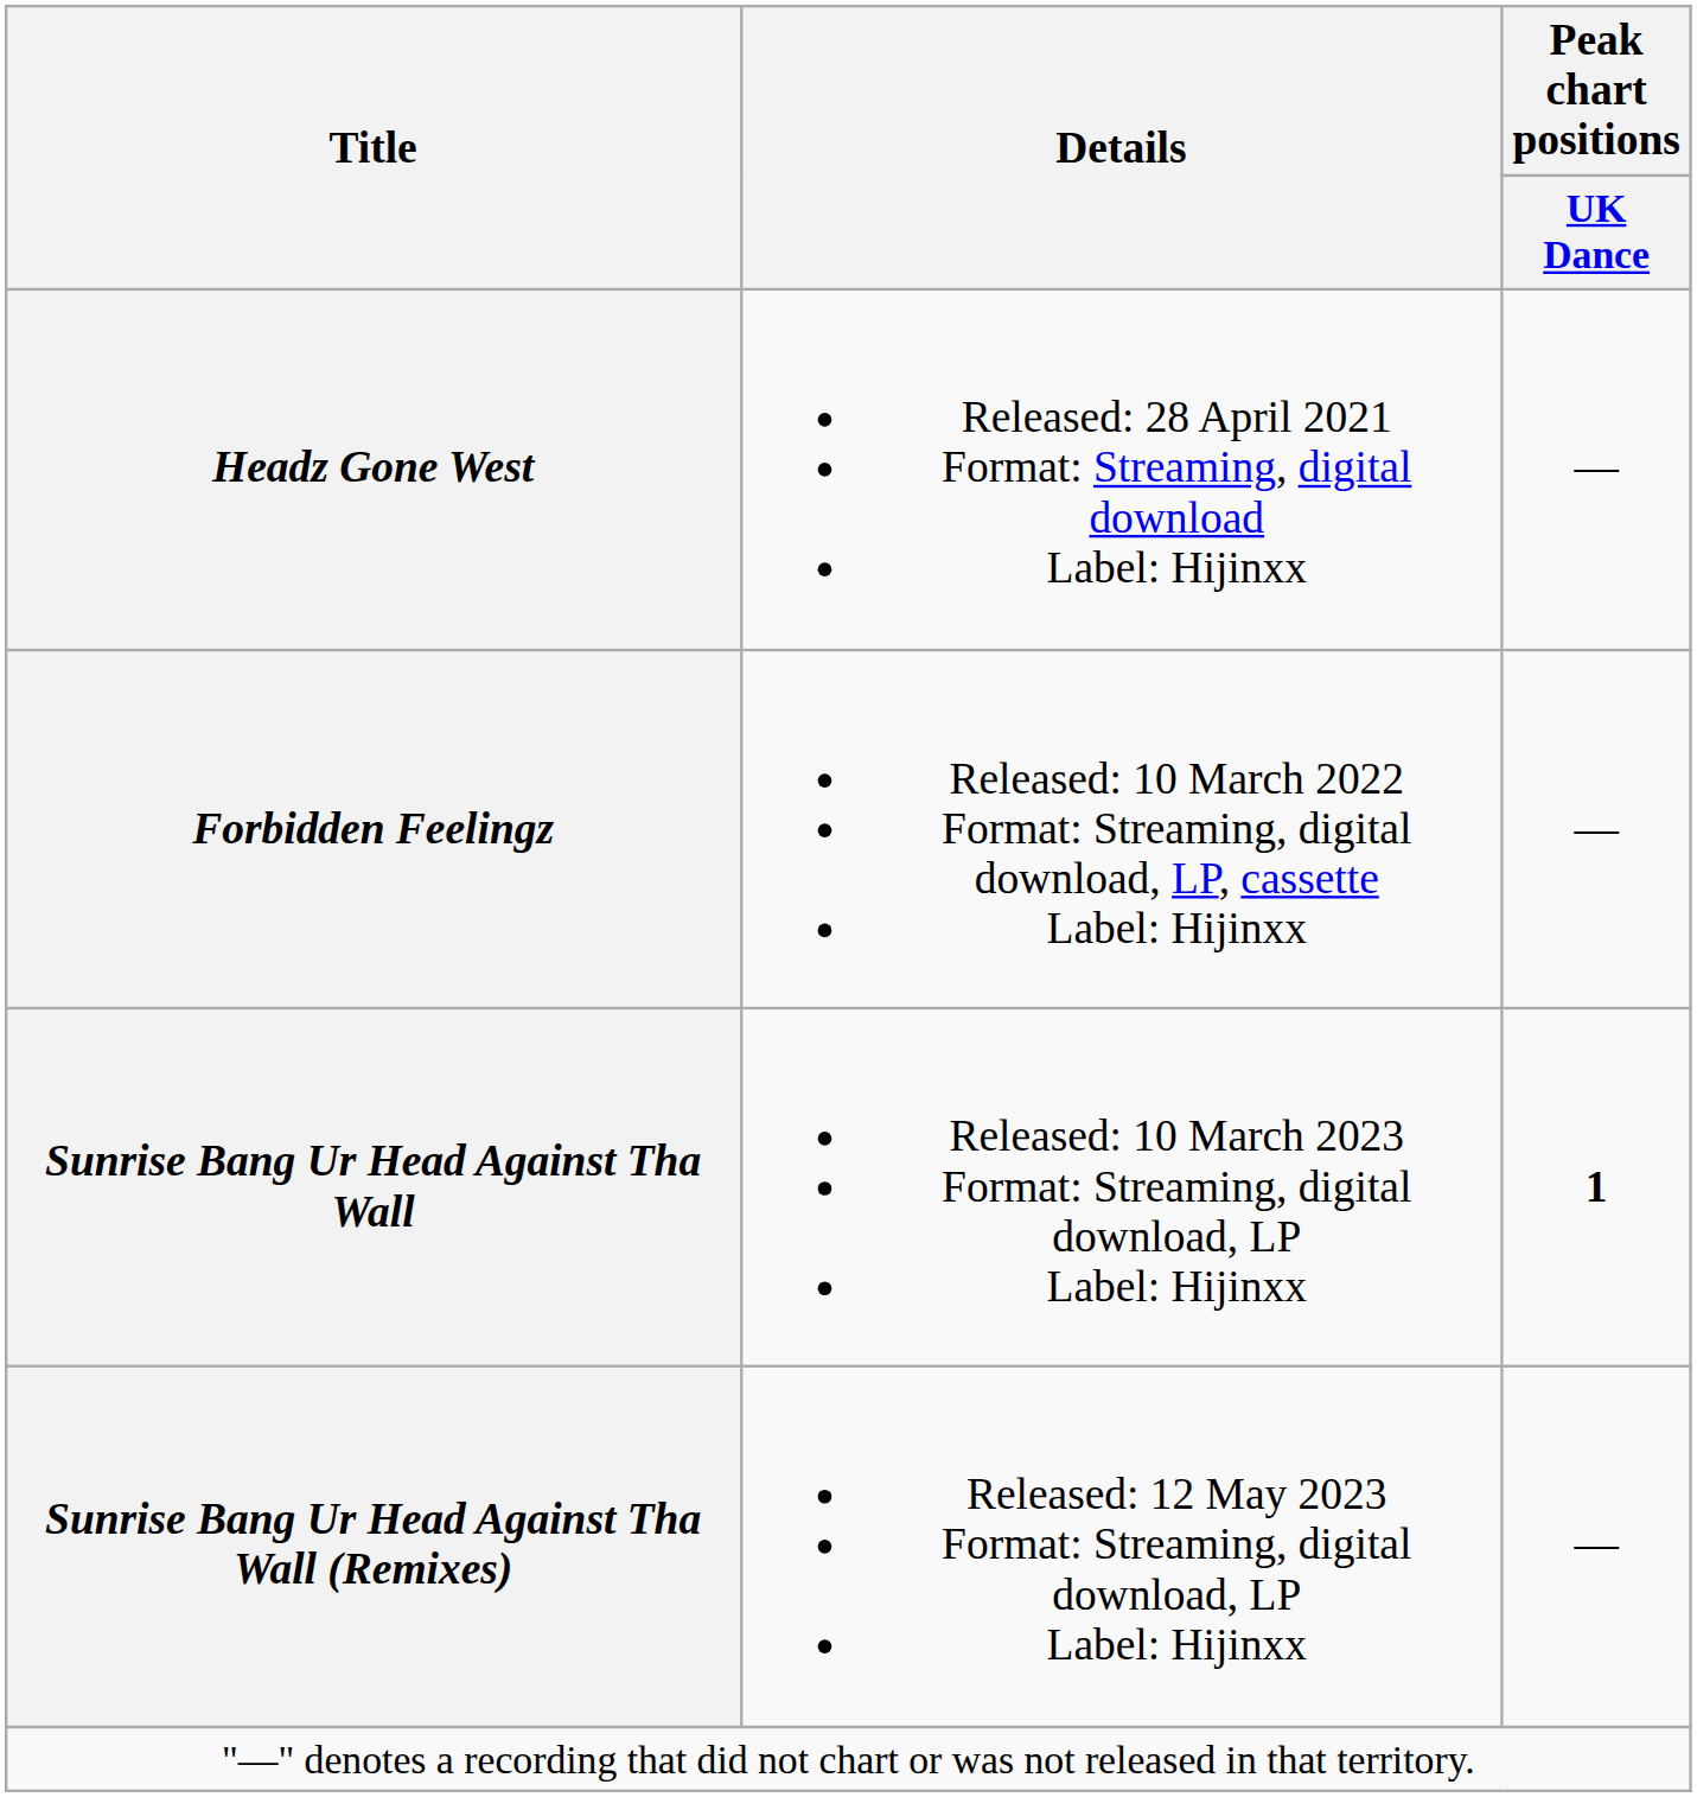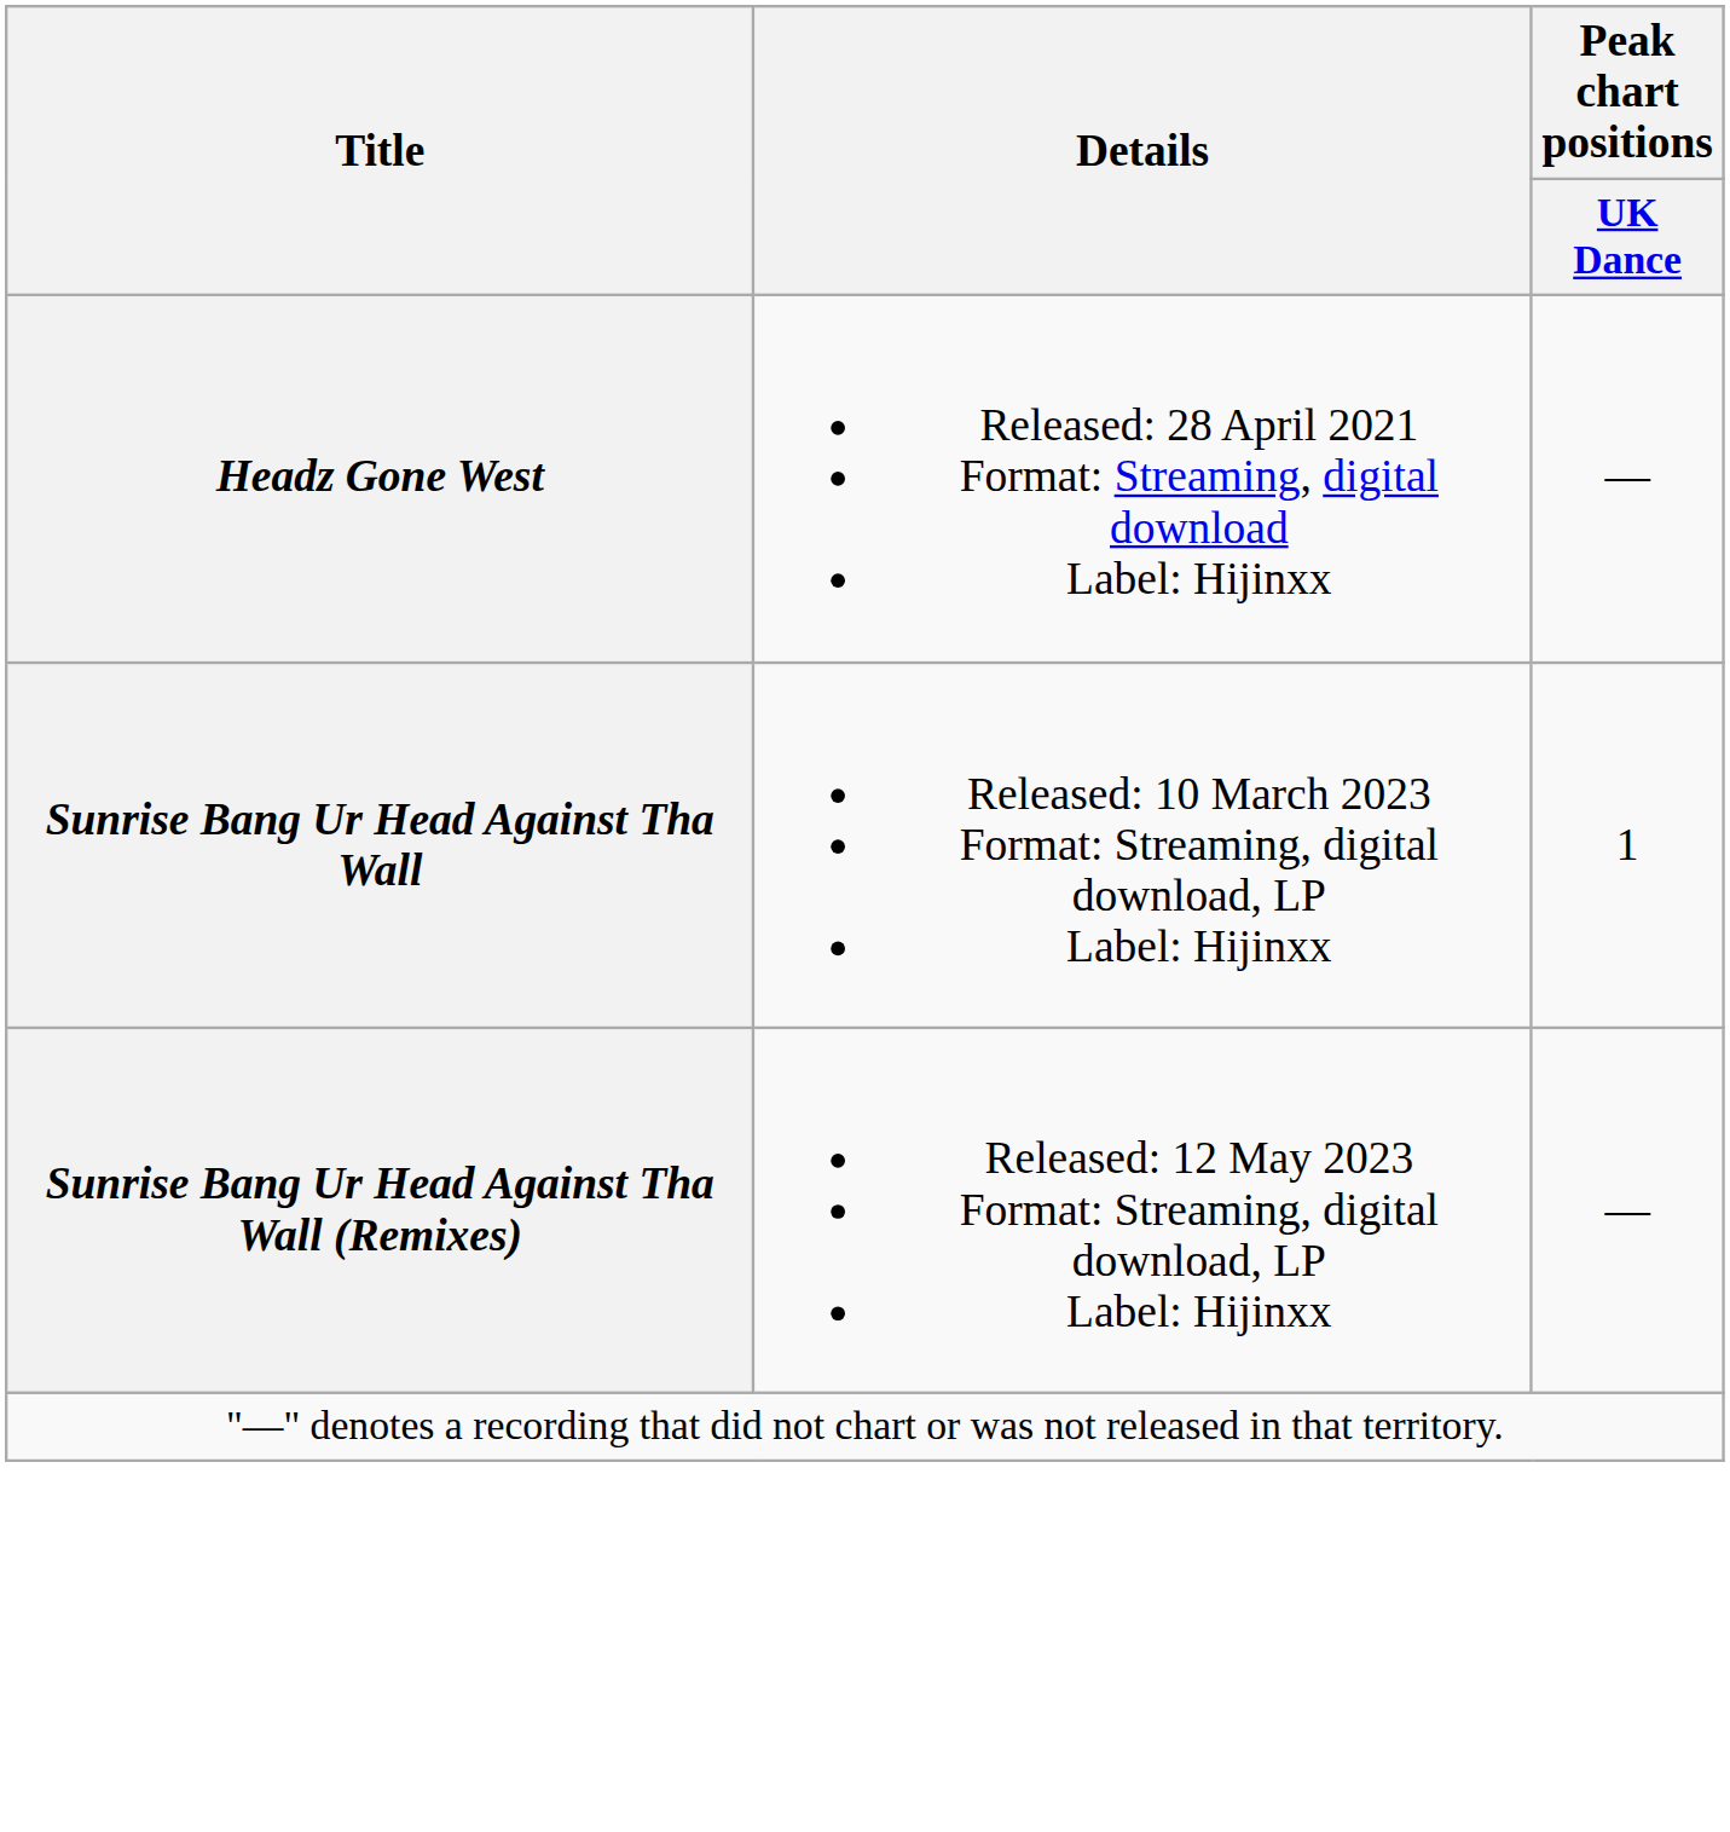- row: Forbidden Feelingz | Released: 10 March 2022 Format: Streaming, digital download, LP, cassette Label: Hijinxx | —
Sunrise Bang Ur Head Against Tha Wall | Peak chart positions / UK Dance: bold -> normal
